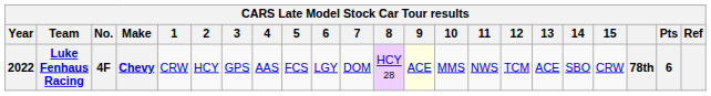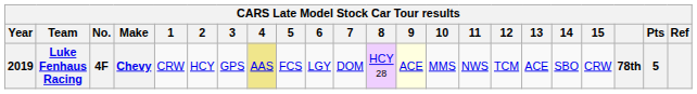Luke Fenhaus Racing | Year: 2022 -> 2019
Luke Fenhaus Racing | 4: no background -> khaki background
Luke Fenhaus Racing | Pts: 6 -> 5
